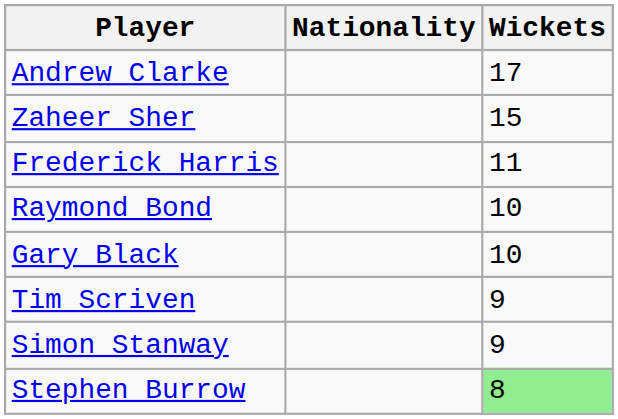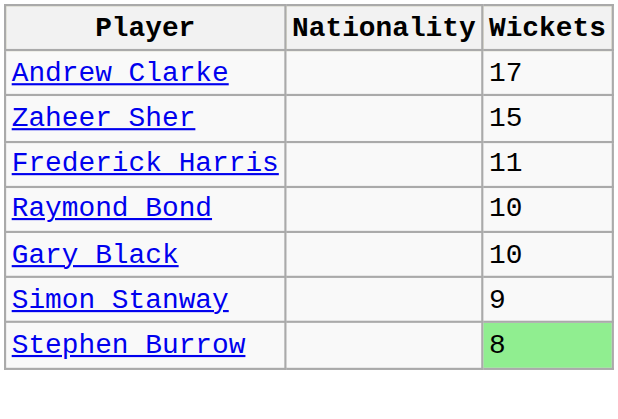- row: Tim Scriven | 9
